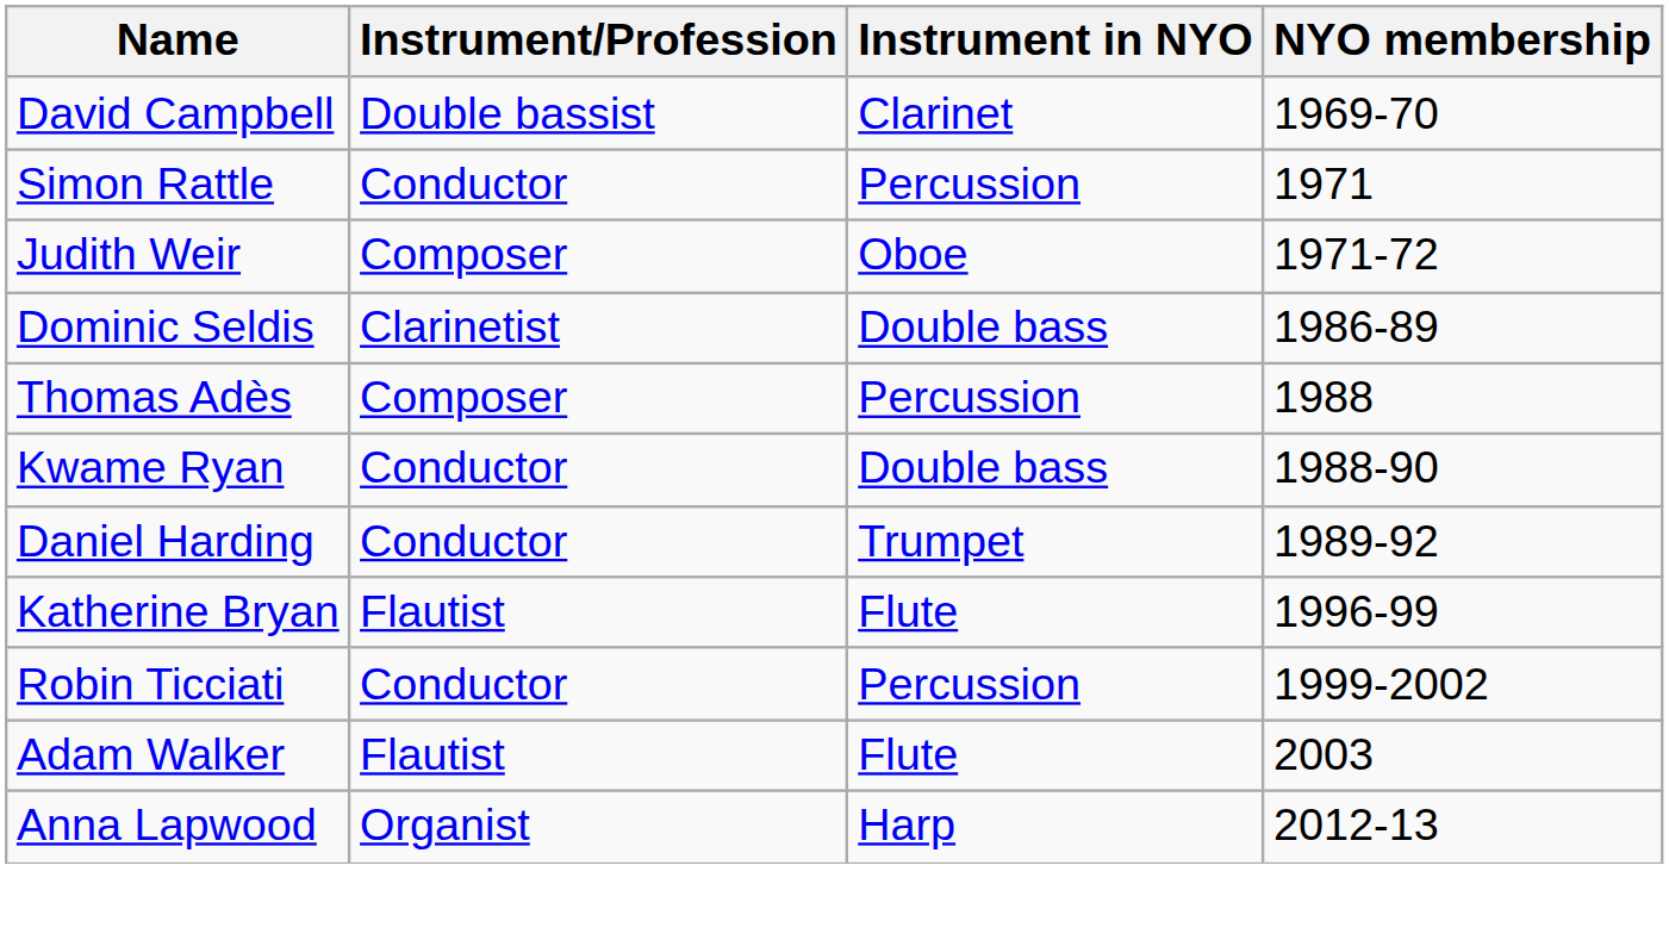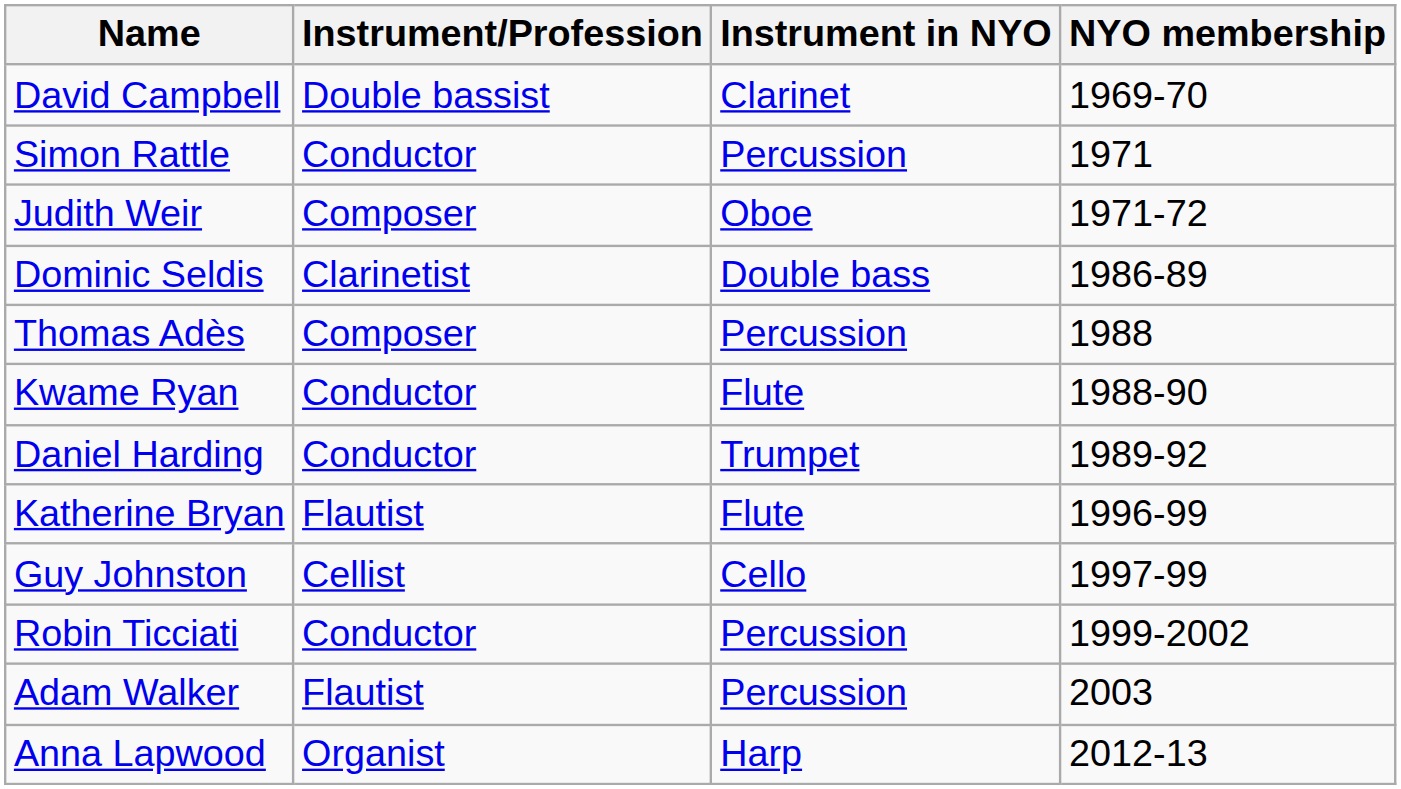Kwame Ryan | Instrument in NYO: Double bass -> Flute
+ row: Guy Johnston | Cellist | Cello | 1997-99
Adam Walker | Instrument in NYO: Flute -> Percussion
